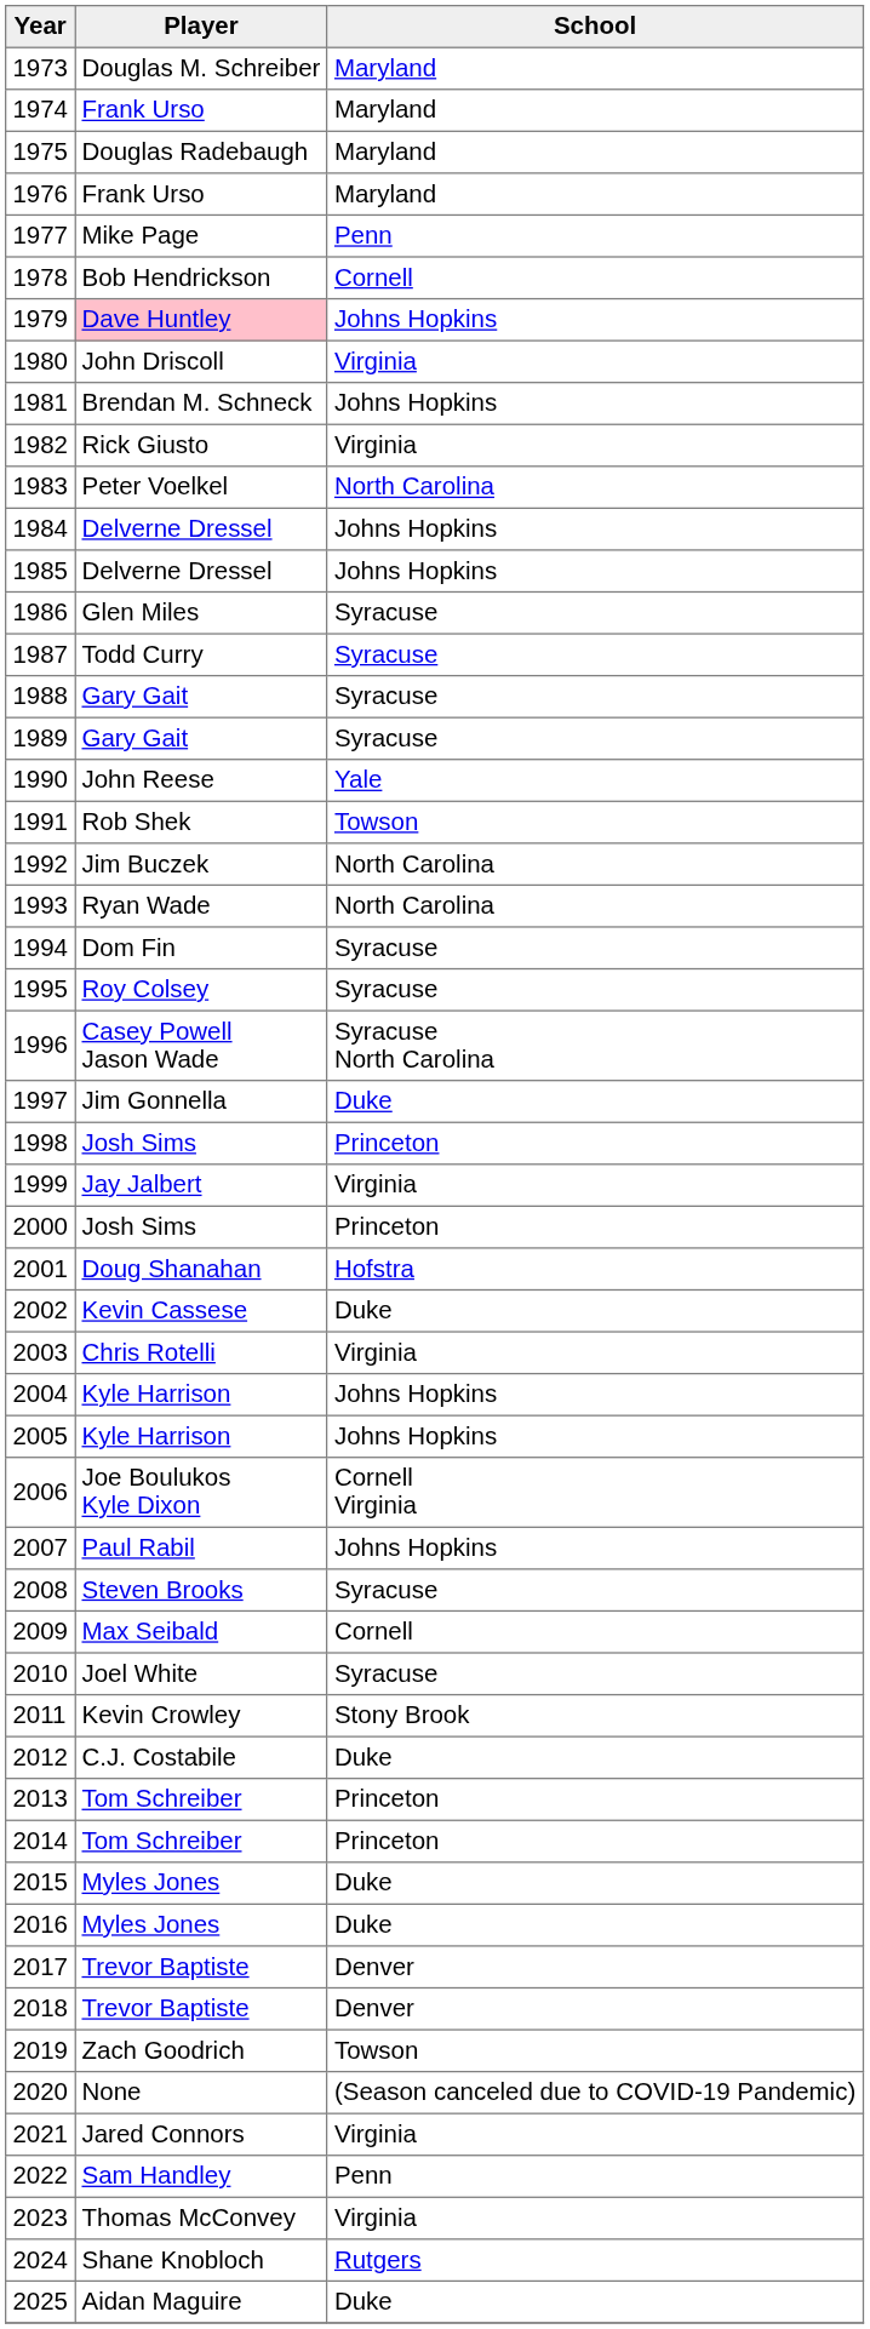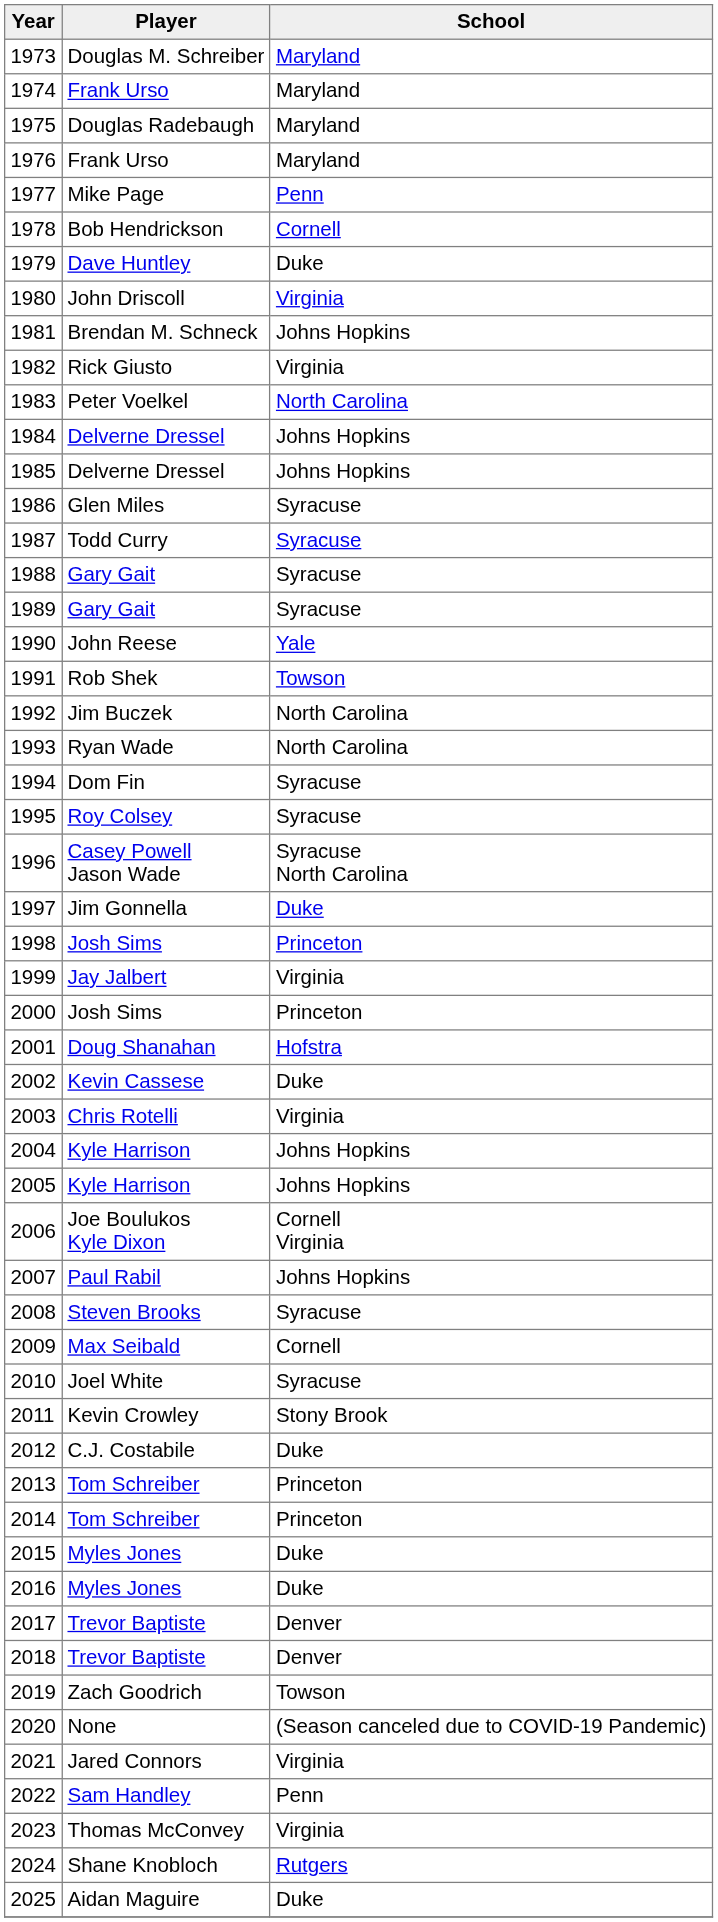1979 | Player: pink background -> no background
1979 | School: Johns Hopkins -> Duke
